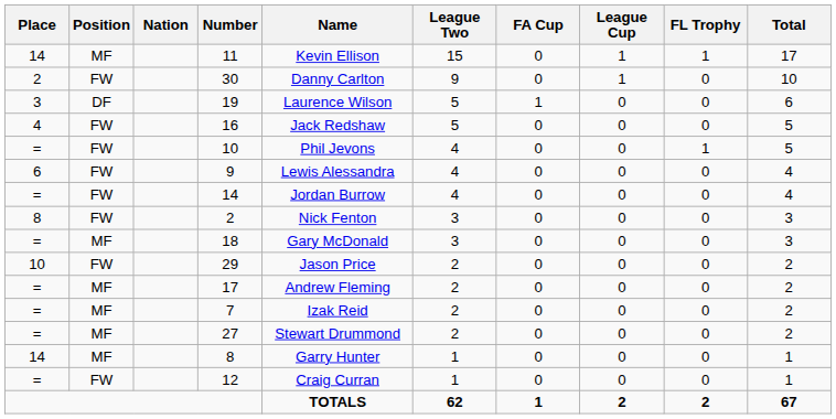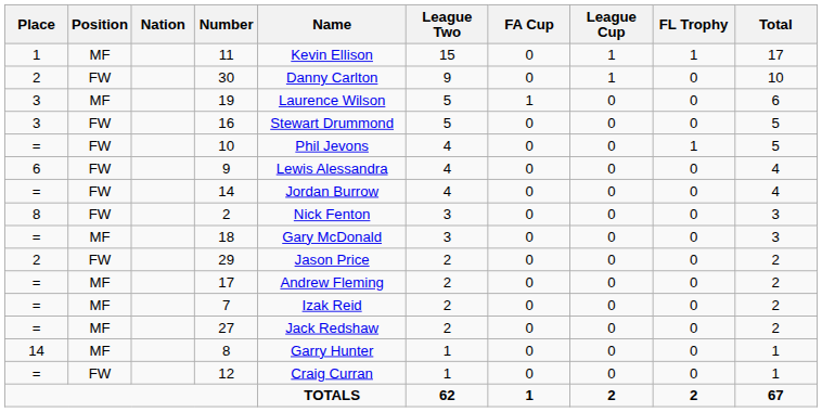11 | Place: 14 -> 1
19 | Position: DF -> MF
16 | Place: 4 -> 3
16 | Name: Jack Redshaw -> Stewart Drummond
29 | Place: 10 -> 2
27 | Name: Stewart Drummond -> Jack Redshaw
